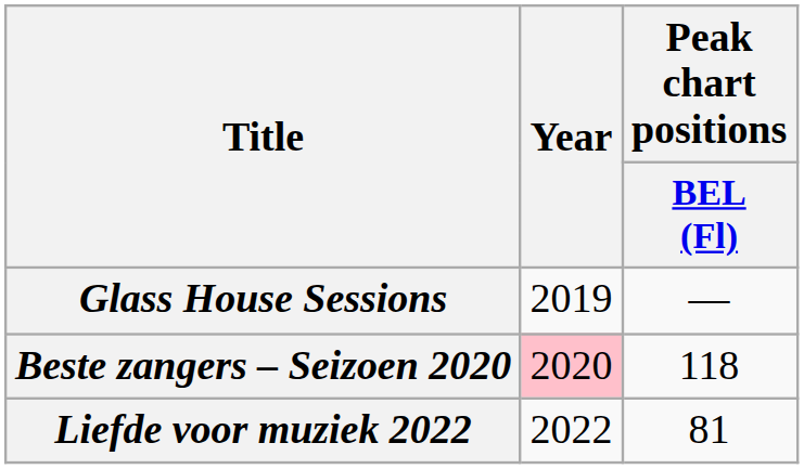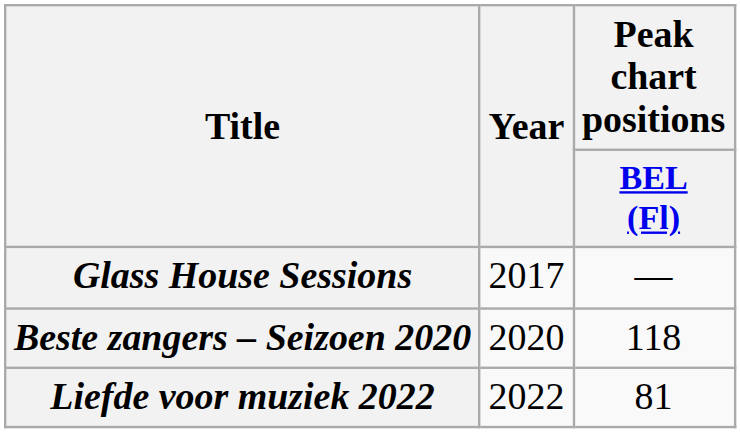Glass House Sessions | Year: 2019 -> 2017
Beste zangers – Seizoen 2020 | Year: pink background -> no background
